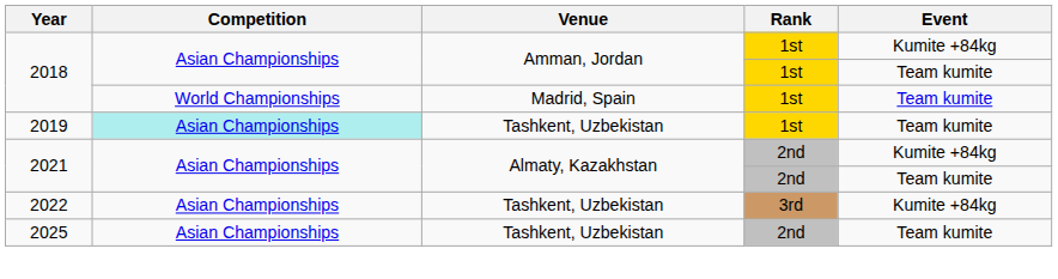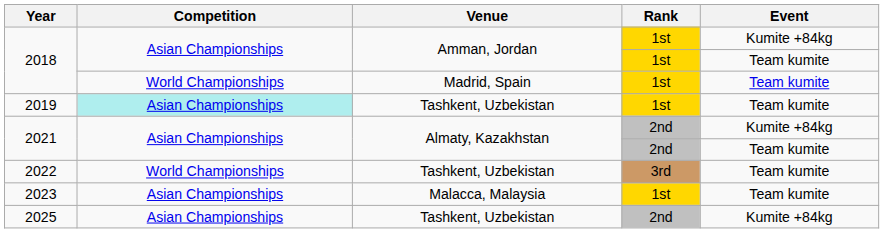2022 | Competition: Asian Championships -> World Championships
2022 | Event: Kumite +84kg -> Team kumite
+ row: 2023 | Asian Championships | Malacca, Malaysia | 1st | Team kumite
2025 | Event: Team kumite -> Kumite +84kg
